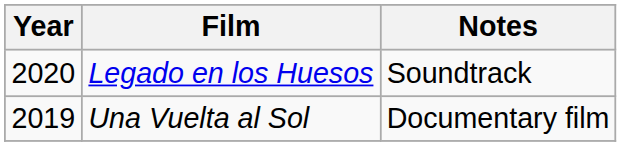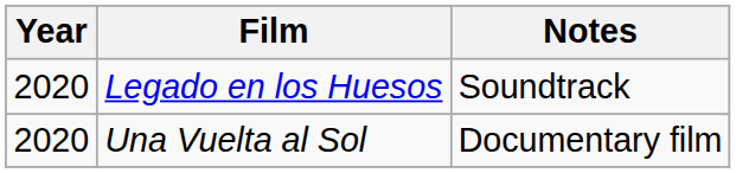Una Vuelta al Sol | Year: 2019 -> 2020
